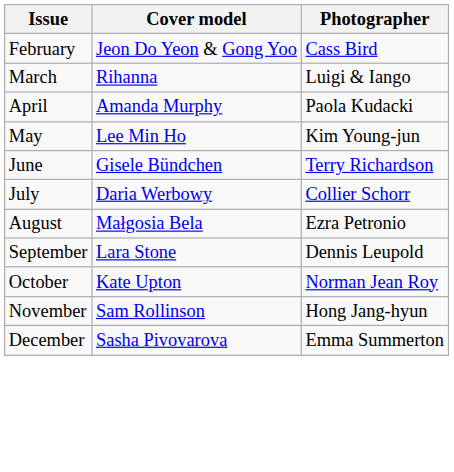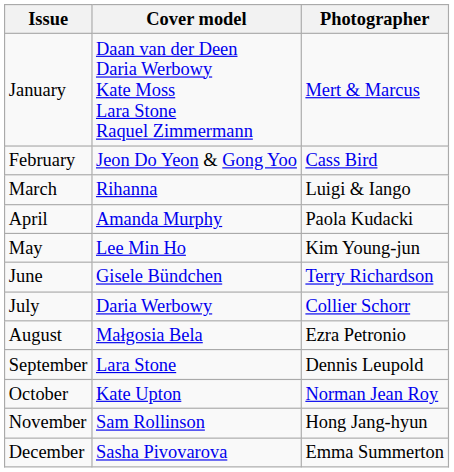+ row: January | Daan van der Deen Daria Werbowy Kate Moss Lara Stone Raquel Zimmermann | Mert & Marcus
